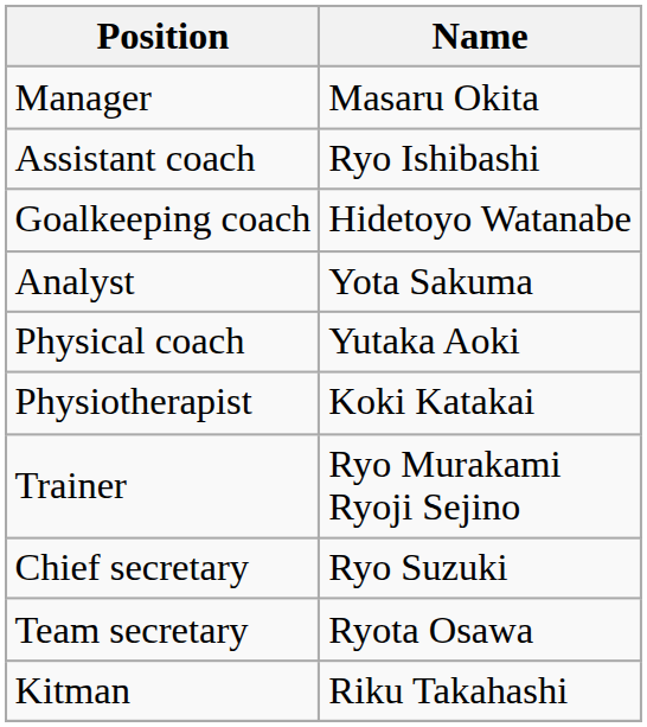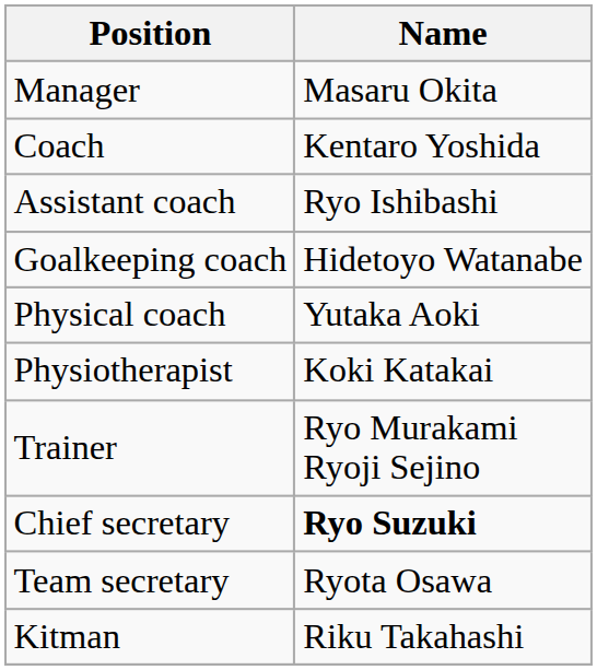+ row: Coach | Kentaro Yoshida
- row: Analyst | Yota Sakuma
Chief secretary | Name: normal -> bold
